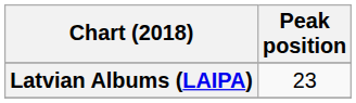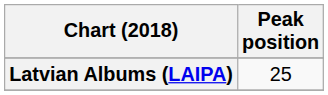Latvian Albums (LAIPA) | Peak position: 23 -> 25
